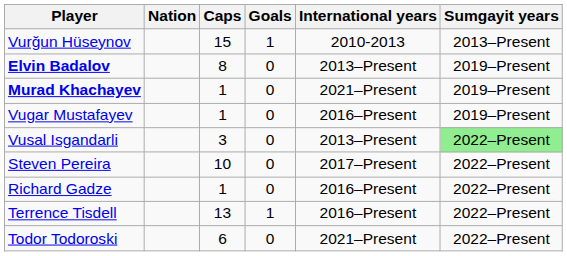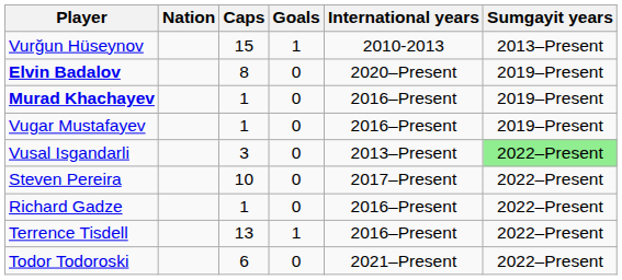Elvin Badalov | International years: 2013–Present -> 2020–Present
Murad Khachayev | International years: 2021–Present -> 2016–Present
